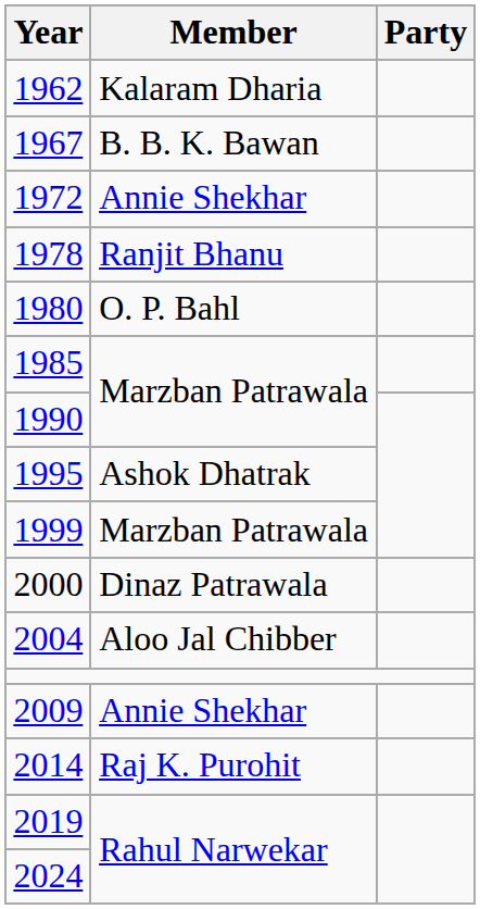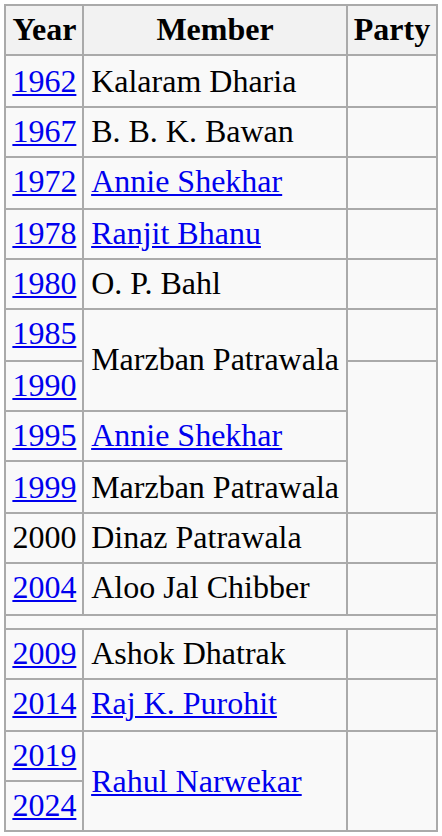1995 | Member: Ashok Dhatrak -> Annie Shekhar
2009 | Member: Annie Shekhar -> Ashok Dhatrak
